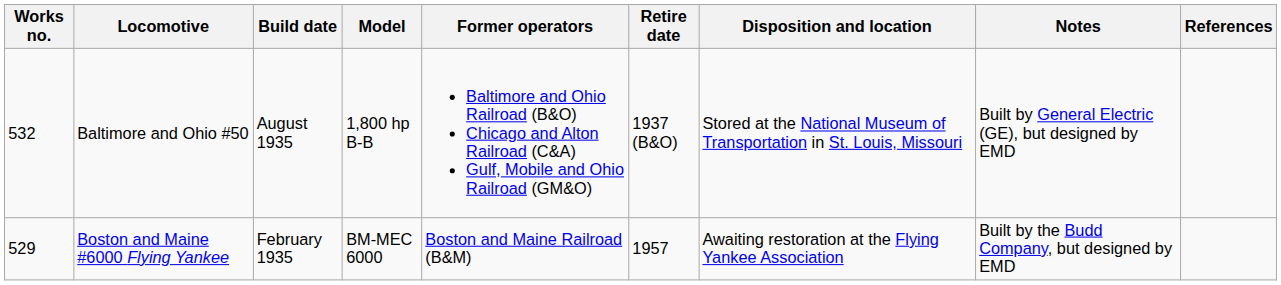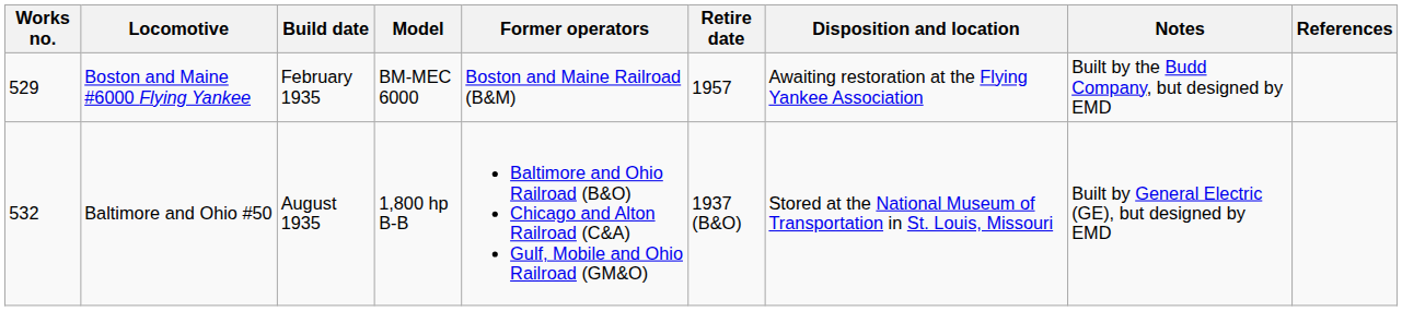rows swapped: Boston and Maine #6000 Flying Yankee <-> Baltimore and Ohio #50
